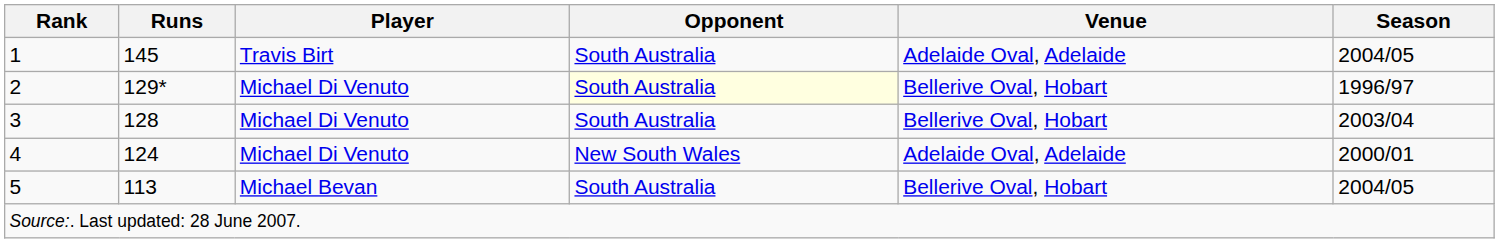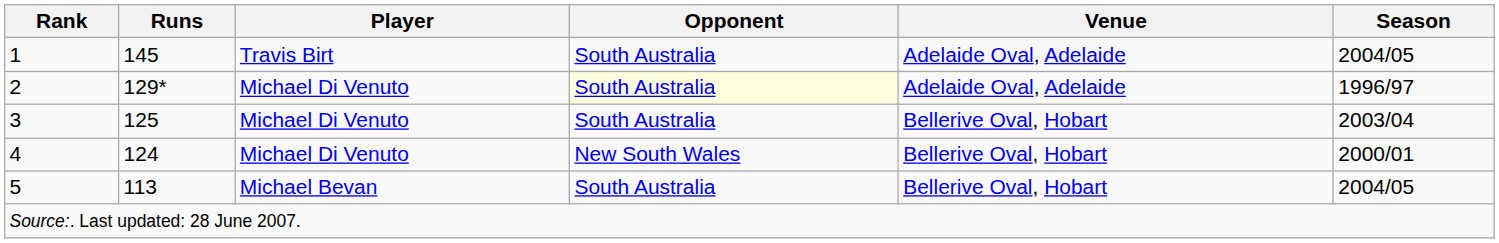2 | Venue: Bellerive Oval, Hobart -> Adelaide Oval, Adelaide
3 | Runs: 128 -> 125
4 | Venue: Adelaide Oval, Adelaide -> Bellerive Oval, Hobart
